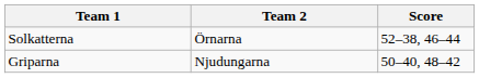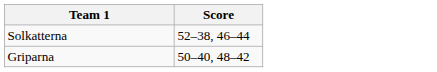- column: Team 2 | Örnarna | Njudungarna
